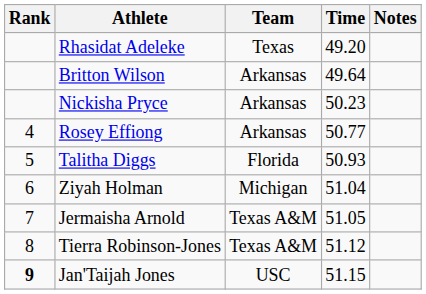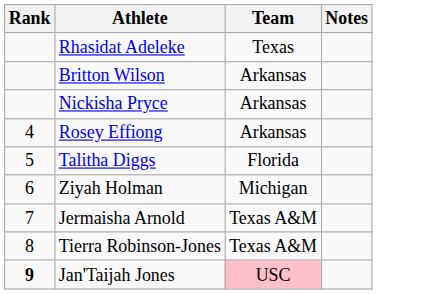- column: Time | 49.20 | 49.64 | 50.23 | 50.77 | 50.93 | 51.04 | 51.05 | 51.12 | 51.15
Jan'Taijah Jones | Team: no background -> pink background
